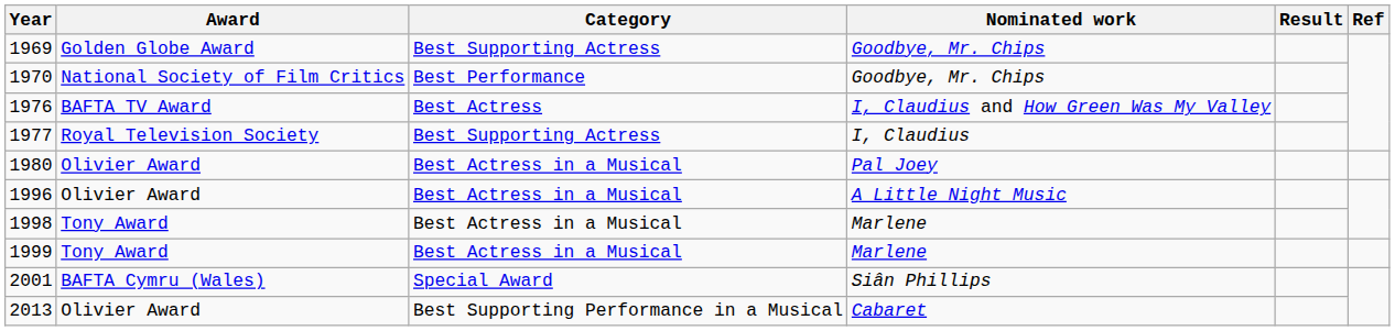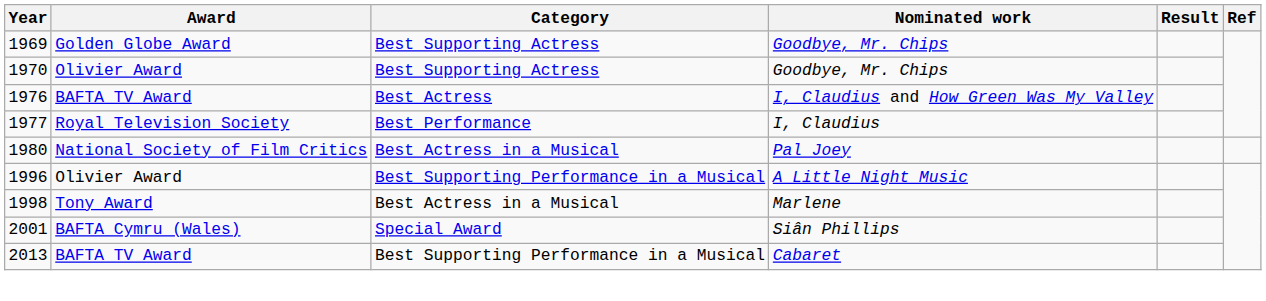1970 | Award: National Society of Film Critics -> Olivier Award
1970 | Category: Best Performance -> Best Supporting Actress
1977 | Category: Best Supporting Actress -> Best Performance
1980 | Award: Olivier Award -> National Society of Film Critics
1996 | Category: Best Actress in a Musical -> Best Supporting Performance in a Musical
- row: 1999 | Tony Award | Best Actress in a Musical | Marlene
2013 | Award: Olivier Award -> BAFTA TV Award
